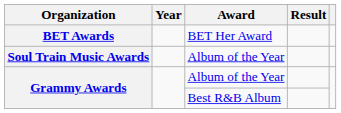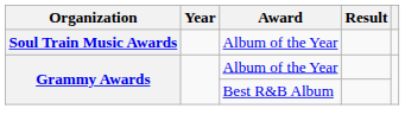- row: BET Awards | BET Her Award
